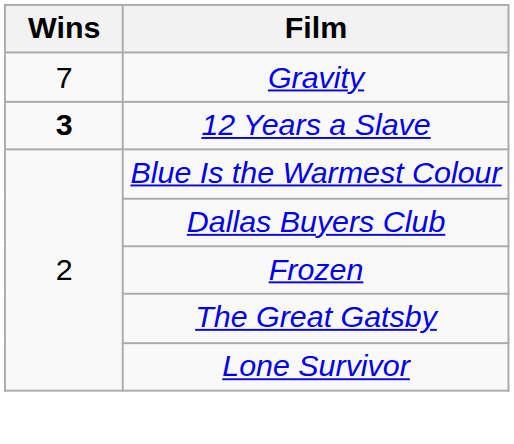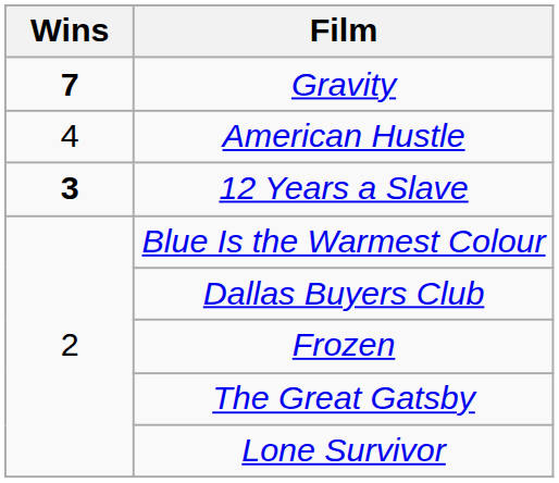Gravity | Wins: normal -> bold
+ row: 4 | American Hustle
